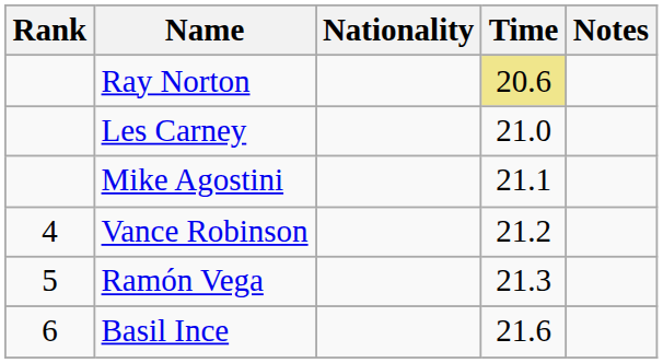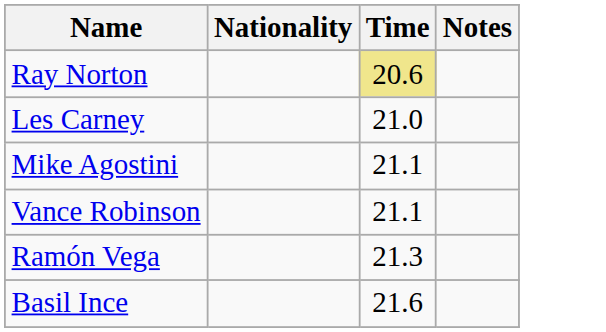- column: Rank | 4 | 5 | 6
Vance Robinson | Time: 21.2 -> 21.1
